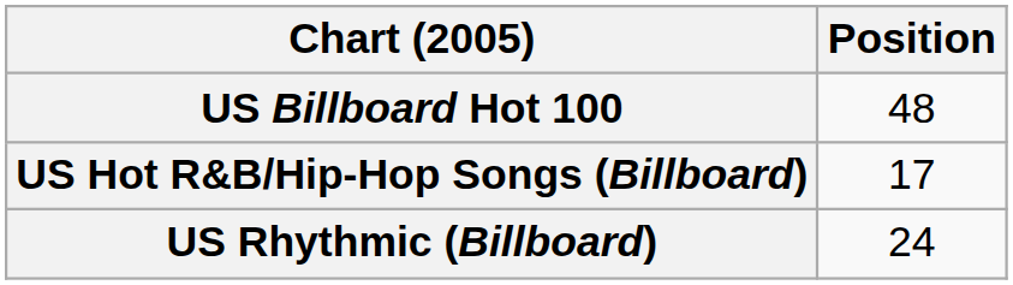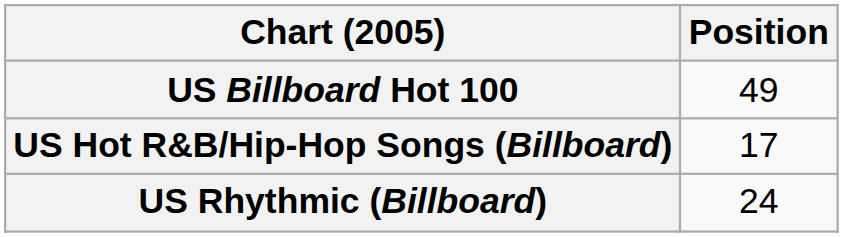US Billboard Hot 100 | Position: 48 -> 49
